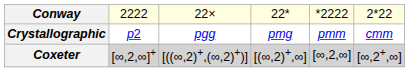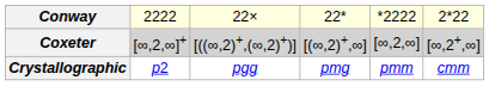rows swapped: Coxeter <-> Crystallographic
